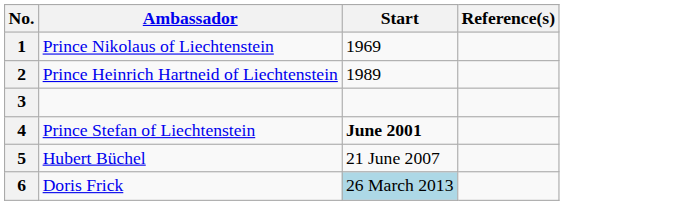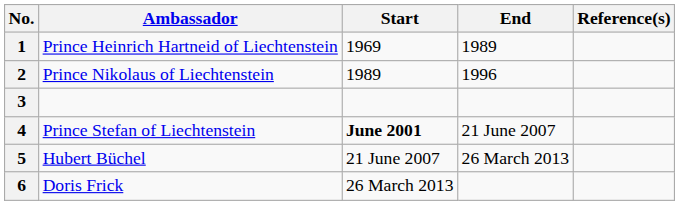+ column: End | 1989 | 1996 | 21 June 2007 | 26 March 2013
1 | Ambassador: Prince Nikolaus of Liechtenstein -> Prince Heinrich Hartneid of Liechtenstein
2 | Ambassador: Prince Heinrich Hartneid of Liechtenstein -> Prince Nikolaus of Liechtenstein
6 | Start: lightblue background -> no background
